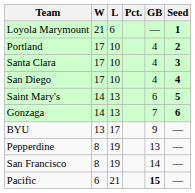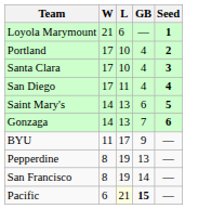- column: Pct.
San Diego | L: 10 -> 11
BYU | W: 13 -> 11
Pacific | L: no background -> lightyellow background
